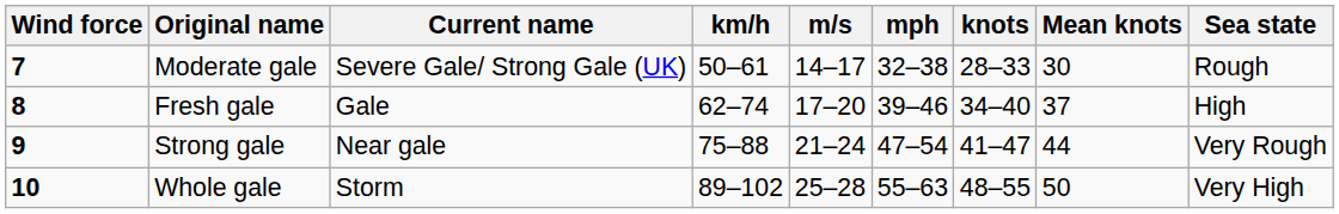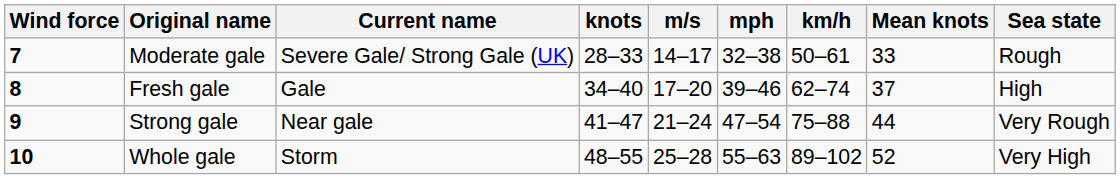columns swapped: km/h <-> knots
Moderate gale | Mean knots: 30 -> 33
Whole gale | Mean knots: 50 -> 52
